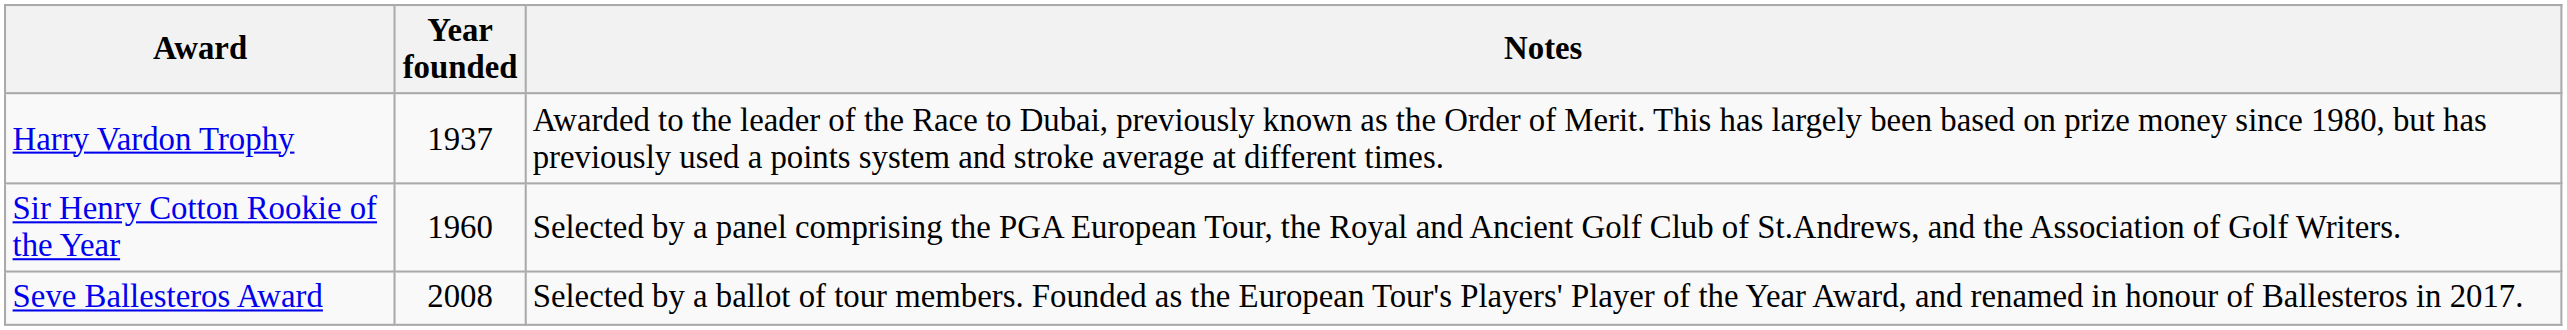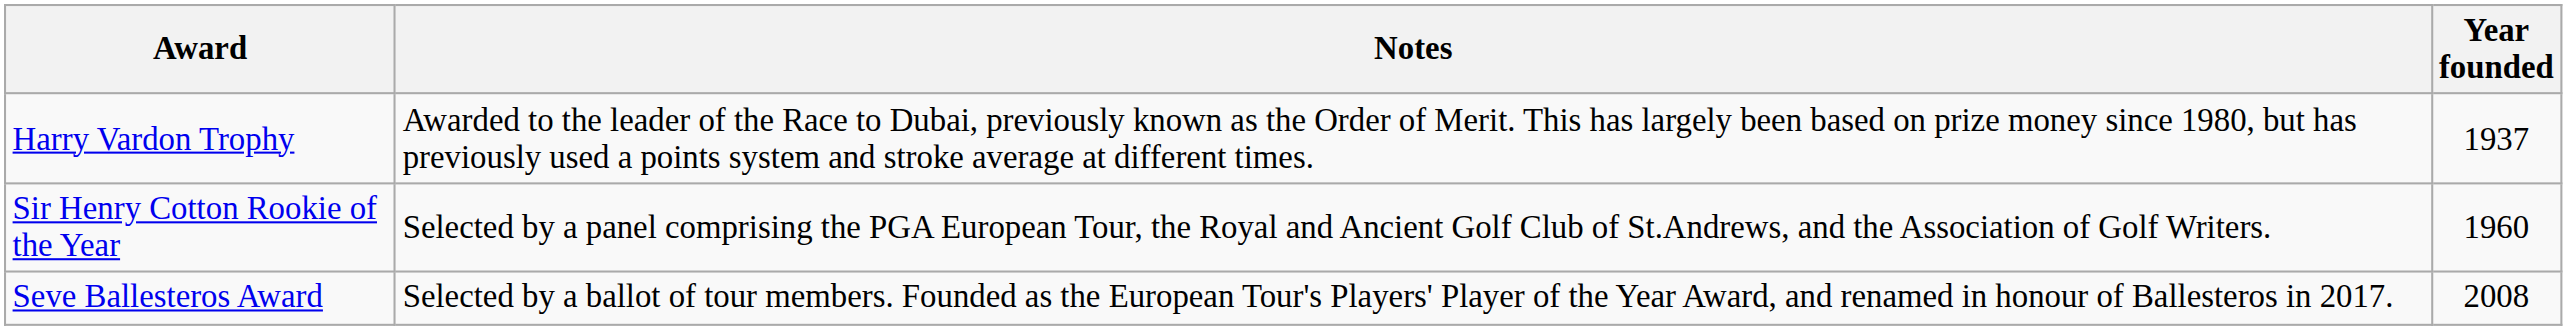columns swapped: Year founded <-> Notes
